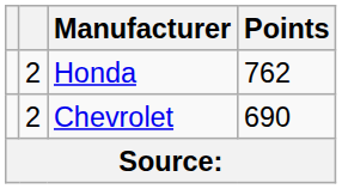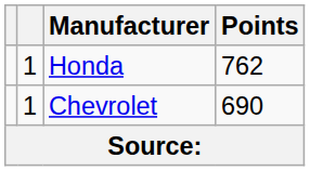Honda | column 2: 2 -> 1
Chevrolet | column 2: 2 -> 1
